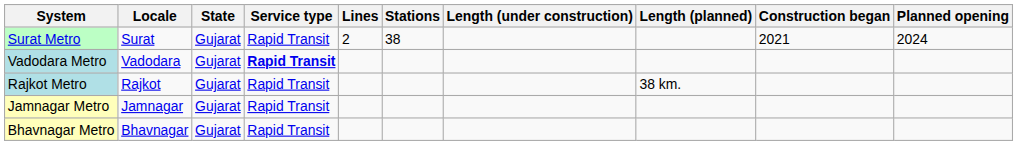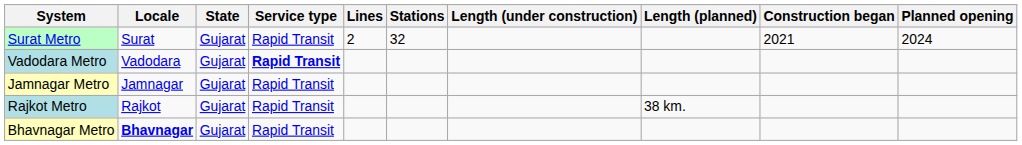Surat Metro | Stations: 38 -> 32
rows swapped: Rajkot Metro <-> Jamnagar Metro
Bhavnagar Metro | Locale: normal -> bold
